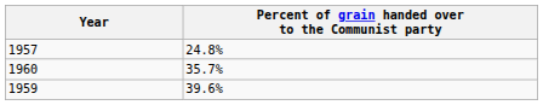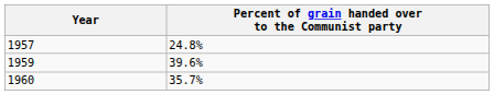rows swapped: 1959 <-> 1960
